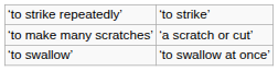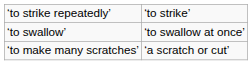rows swapped: ‘to make many scratches’ <-> ‘to swallow’
